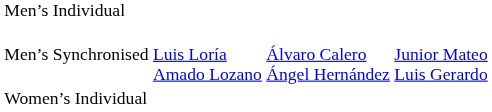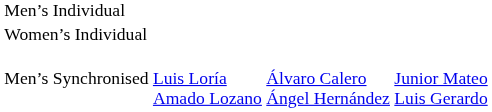rows swapped: Men’s Synchronised <-> Women’s Individual
